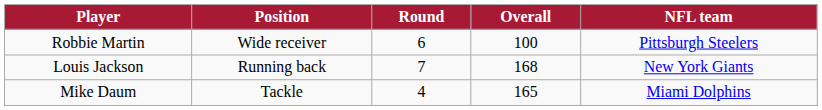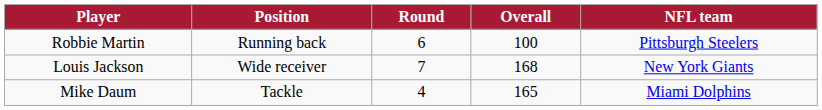Robbie Martin | Position: Wide receiver -> Running back
Louis Jackson | Position: Running back -> Wide receiver
